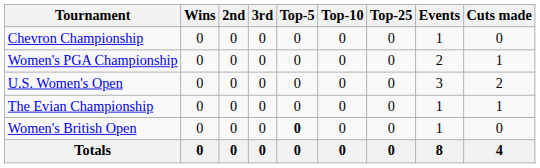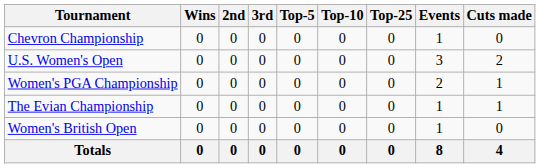rows swapped: U.S. Women's Open <-> Women's PGA Championship
Women's British Open | Top-5: bold -> normal
